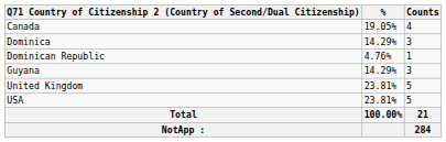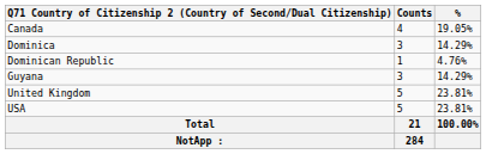columns swapped: Counts <-> %
